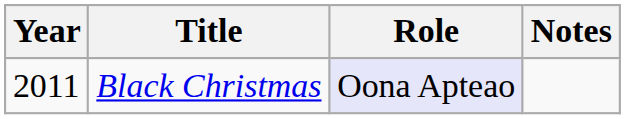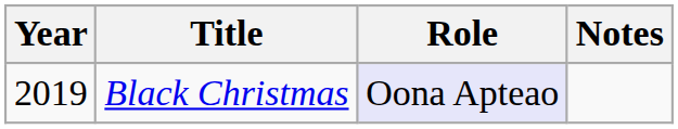Black Christmas | Year: 2011 -> 2019
